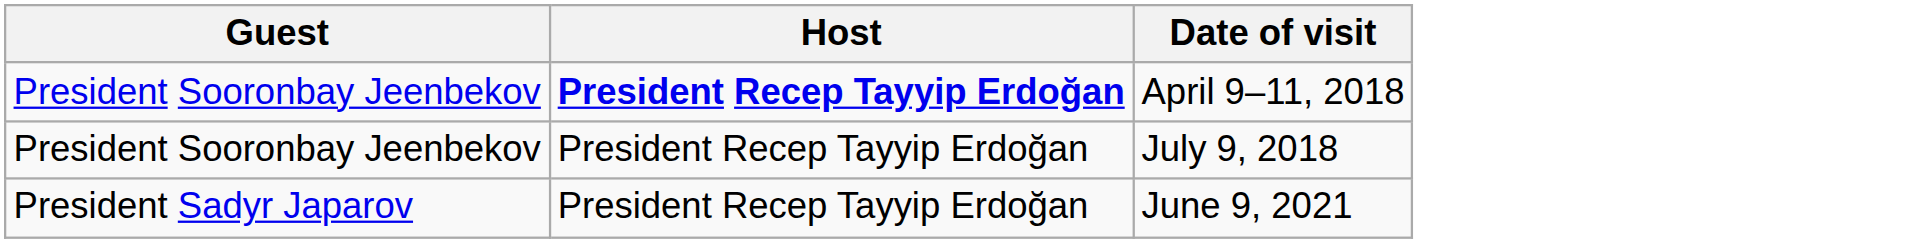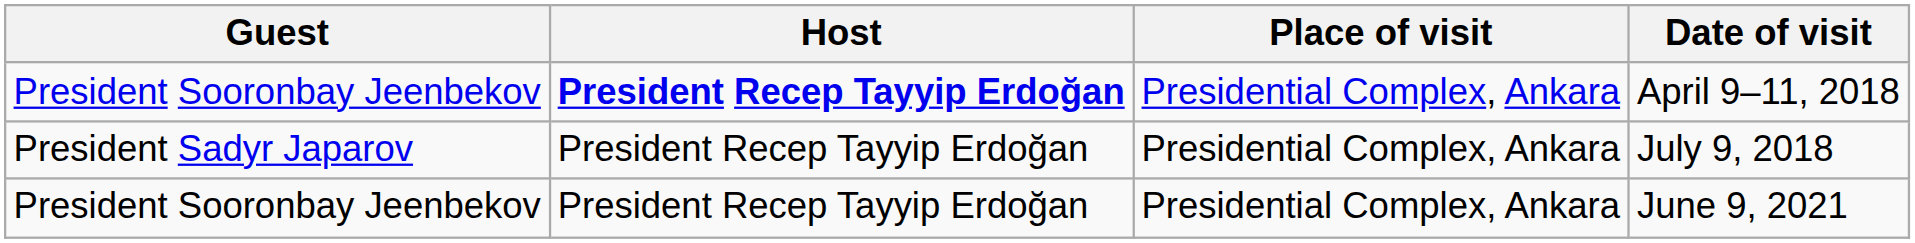+ column: Place of visit | Presidential Complex, Ankara | Presidential Complex, Ankara | Presidential Complex, Ankara
July 9, 2018 | Guest: President Sooronbay Jeenbekov -> President Sadyr Japarov
June 9, 2021 | Guest: President Sadyr Japarov -> President Sooronbay Jeenbekov
